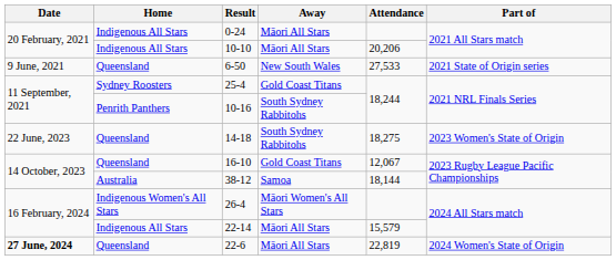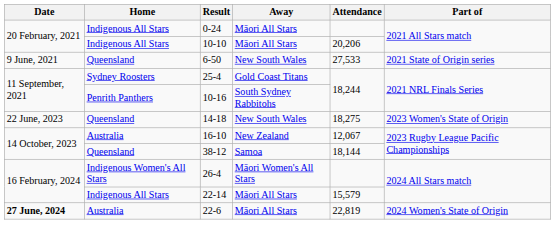14-18 | Away: South Sydney Rabbitohs -> New South Wales
16-10 | Home: Queensland -> Australia
16-10 | Away: Gold Coast Titans -> New Zealand
38-12 | Home: Australia -> Queensland
22-6 | Home: Queensland -> Australia
